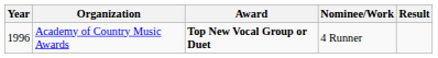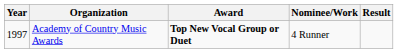Academy of Country Music Awards | Year: 1996 -> 1997
